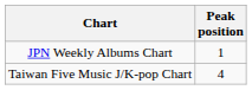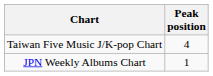rows swapped: JPN Weekly Albums Chart <-> Taiwan Five Music J/K-pop Chart
